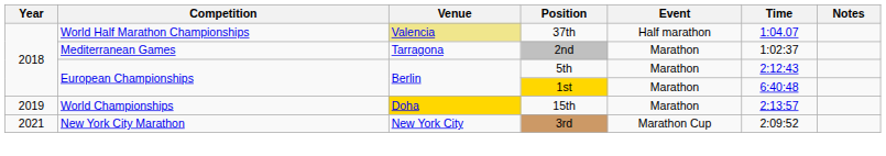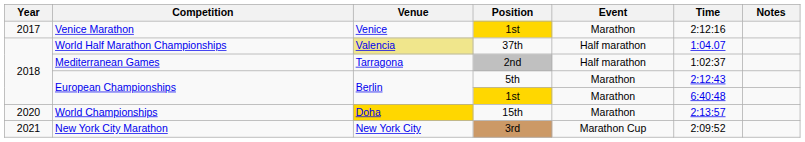+ row: 2017 | Venice Marathon | Venice | 1st | Marathon | 2:12:16
Mediterranean Games | Event: Marathon -> Half marathon
World Championships | Year: 2019 -> 2020
